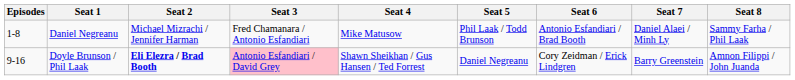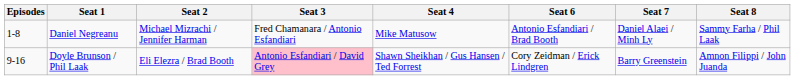- column: Seat 5 | Phil Laak / Todd Brunson | Daniel Negreanu
Doyle Brunson / Phil Laak | Seat 2: bold -> normal
